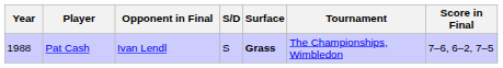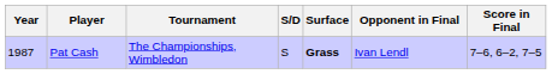columns swapped: Tournament <-> Opponent in Final
Pat Cash | Year: 1988 -> 1987
